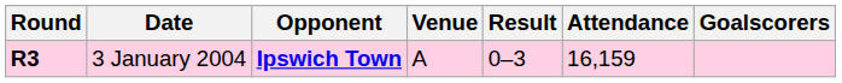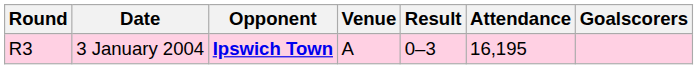3 January 2004 | Round: bold -> normal
3 January 2004 | Attendance: 16,159 -> 16,195
